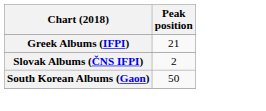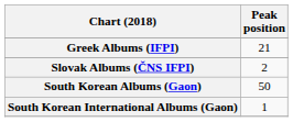+ row: South Korean International Albums (Gaon) | 1
